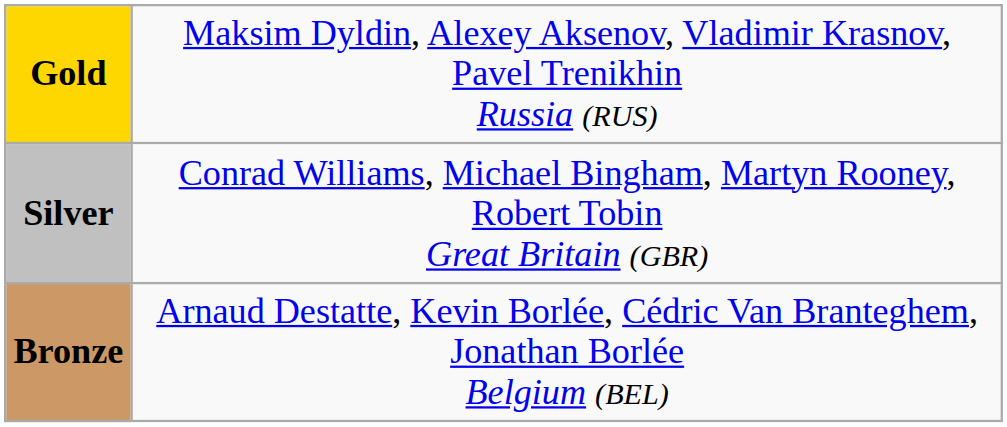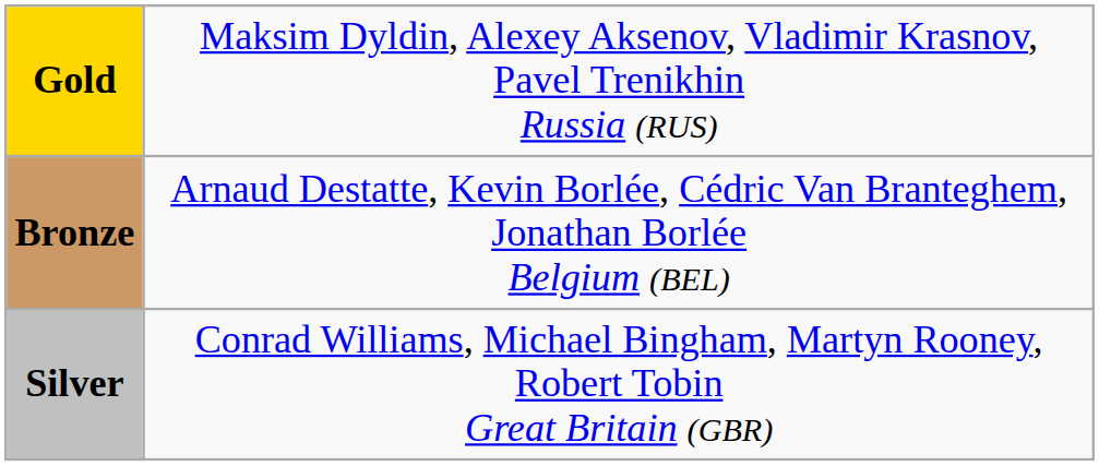rows swapped: Silver <-> Bronze
